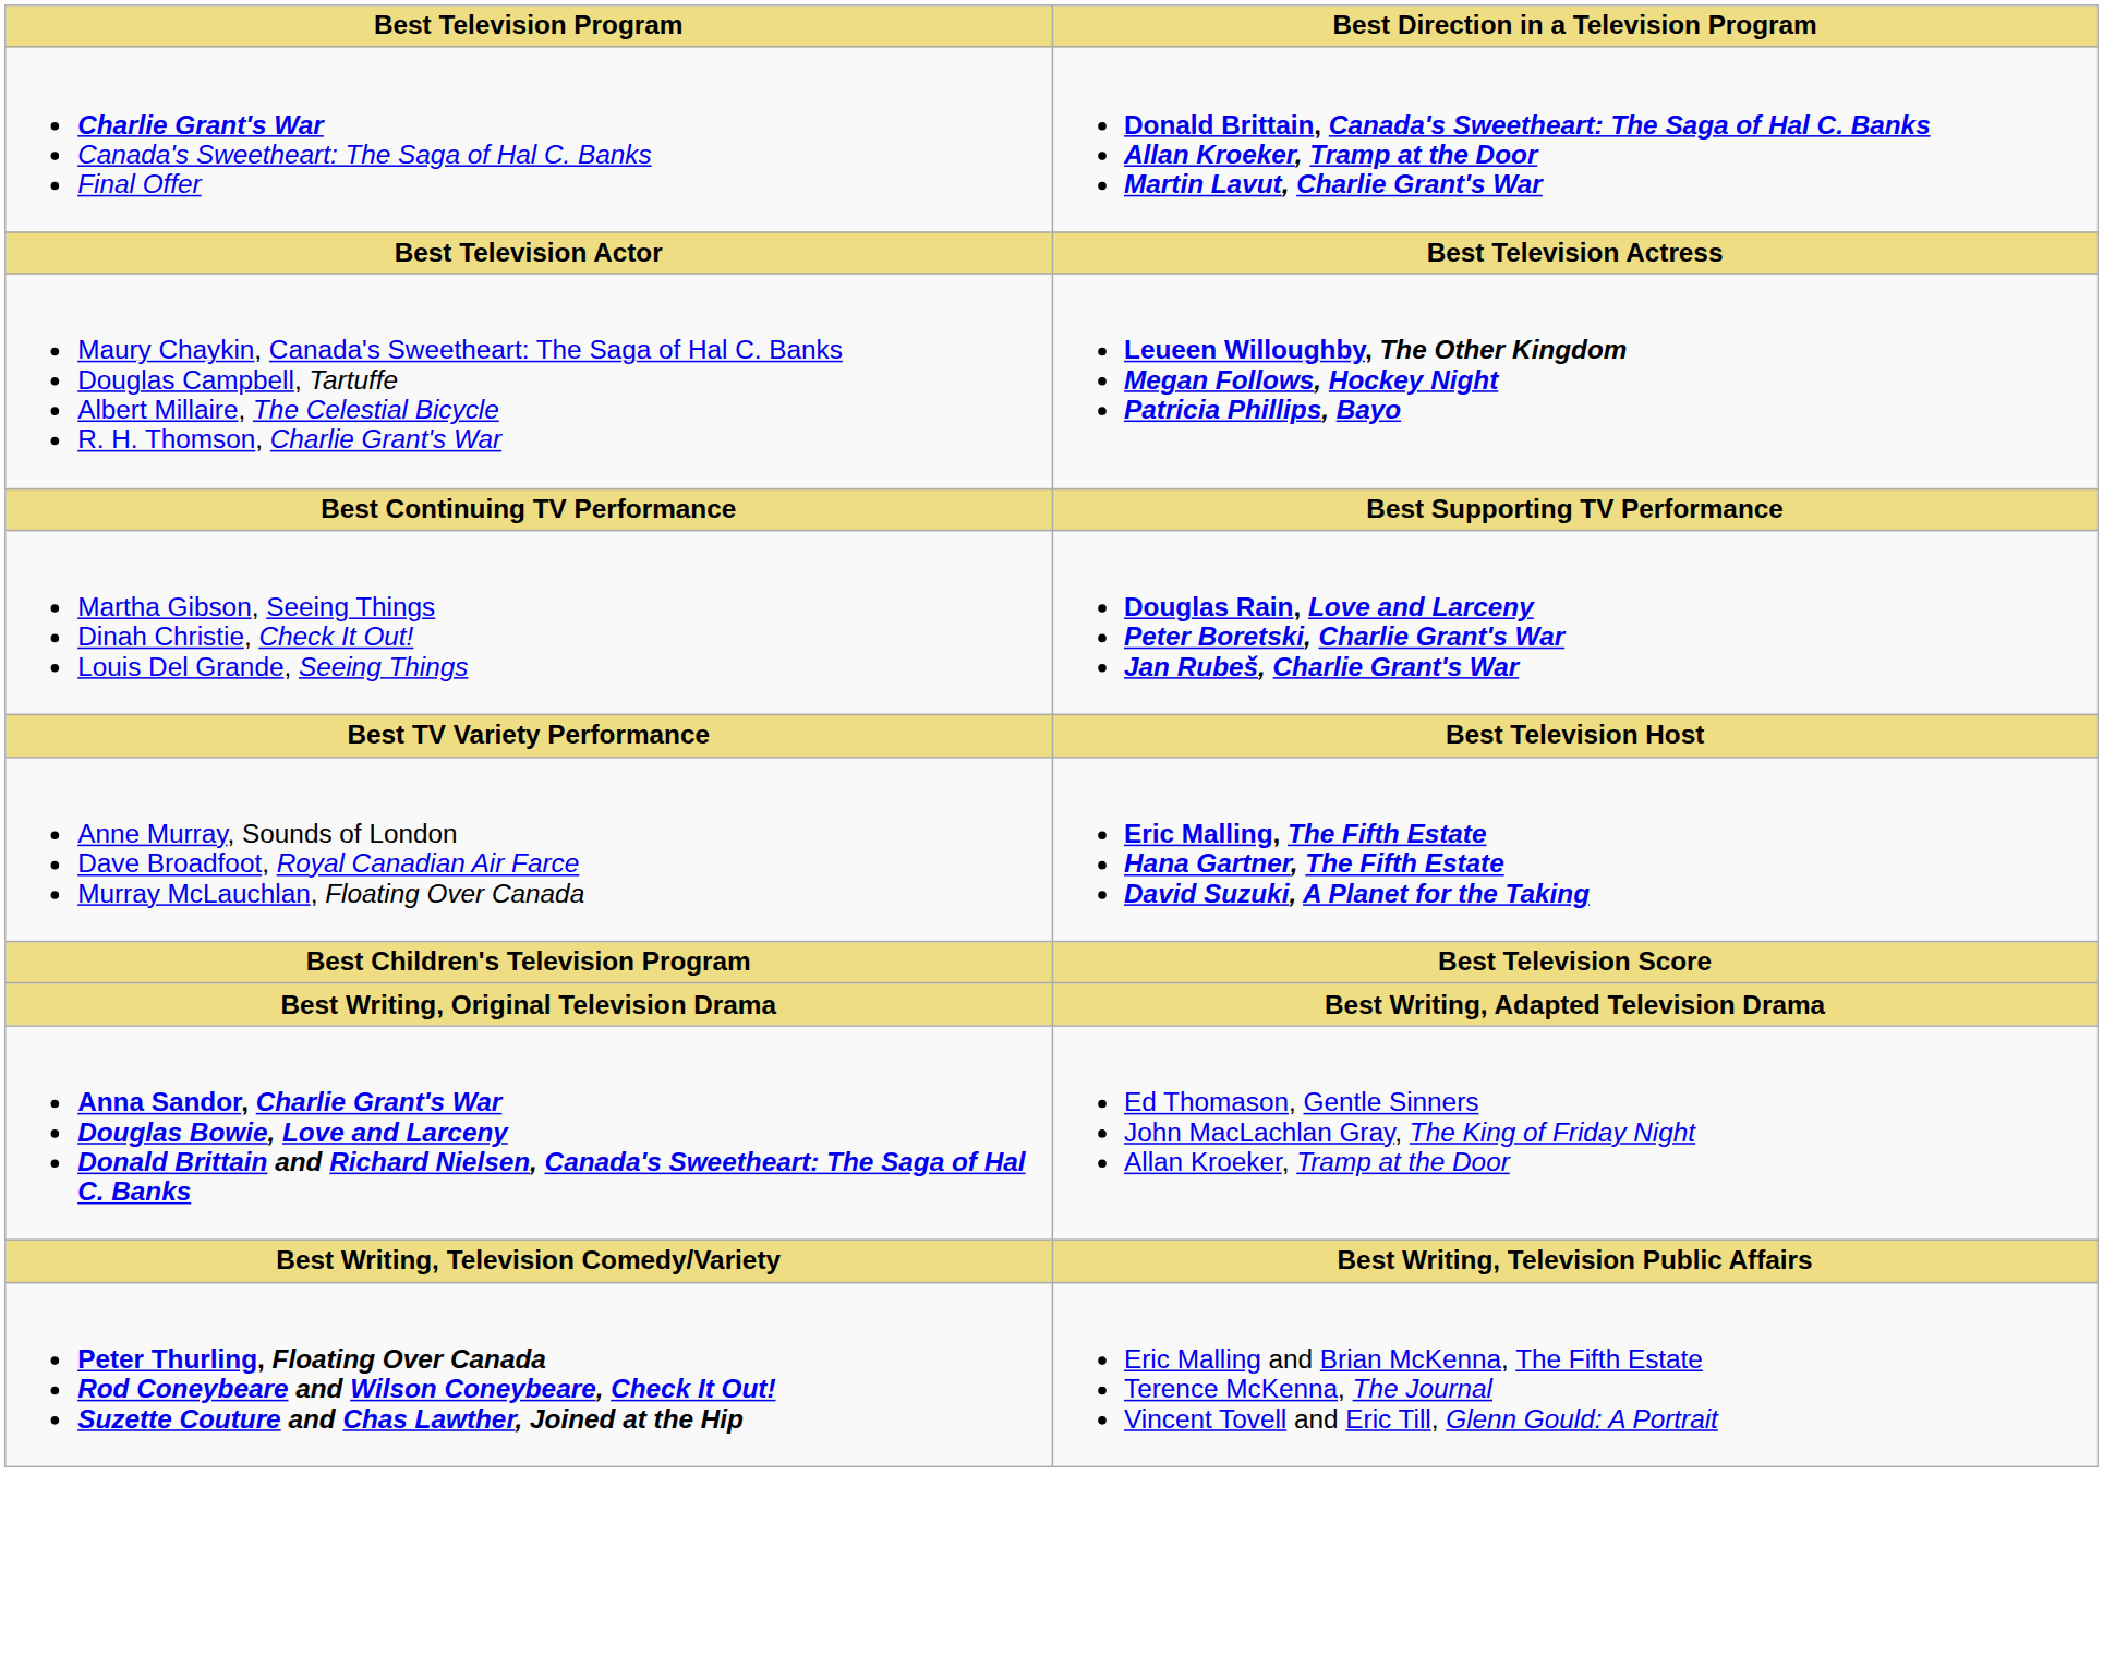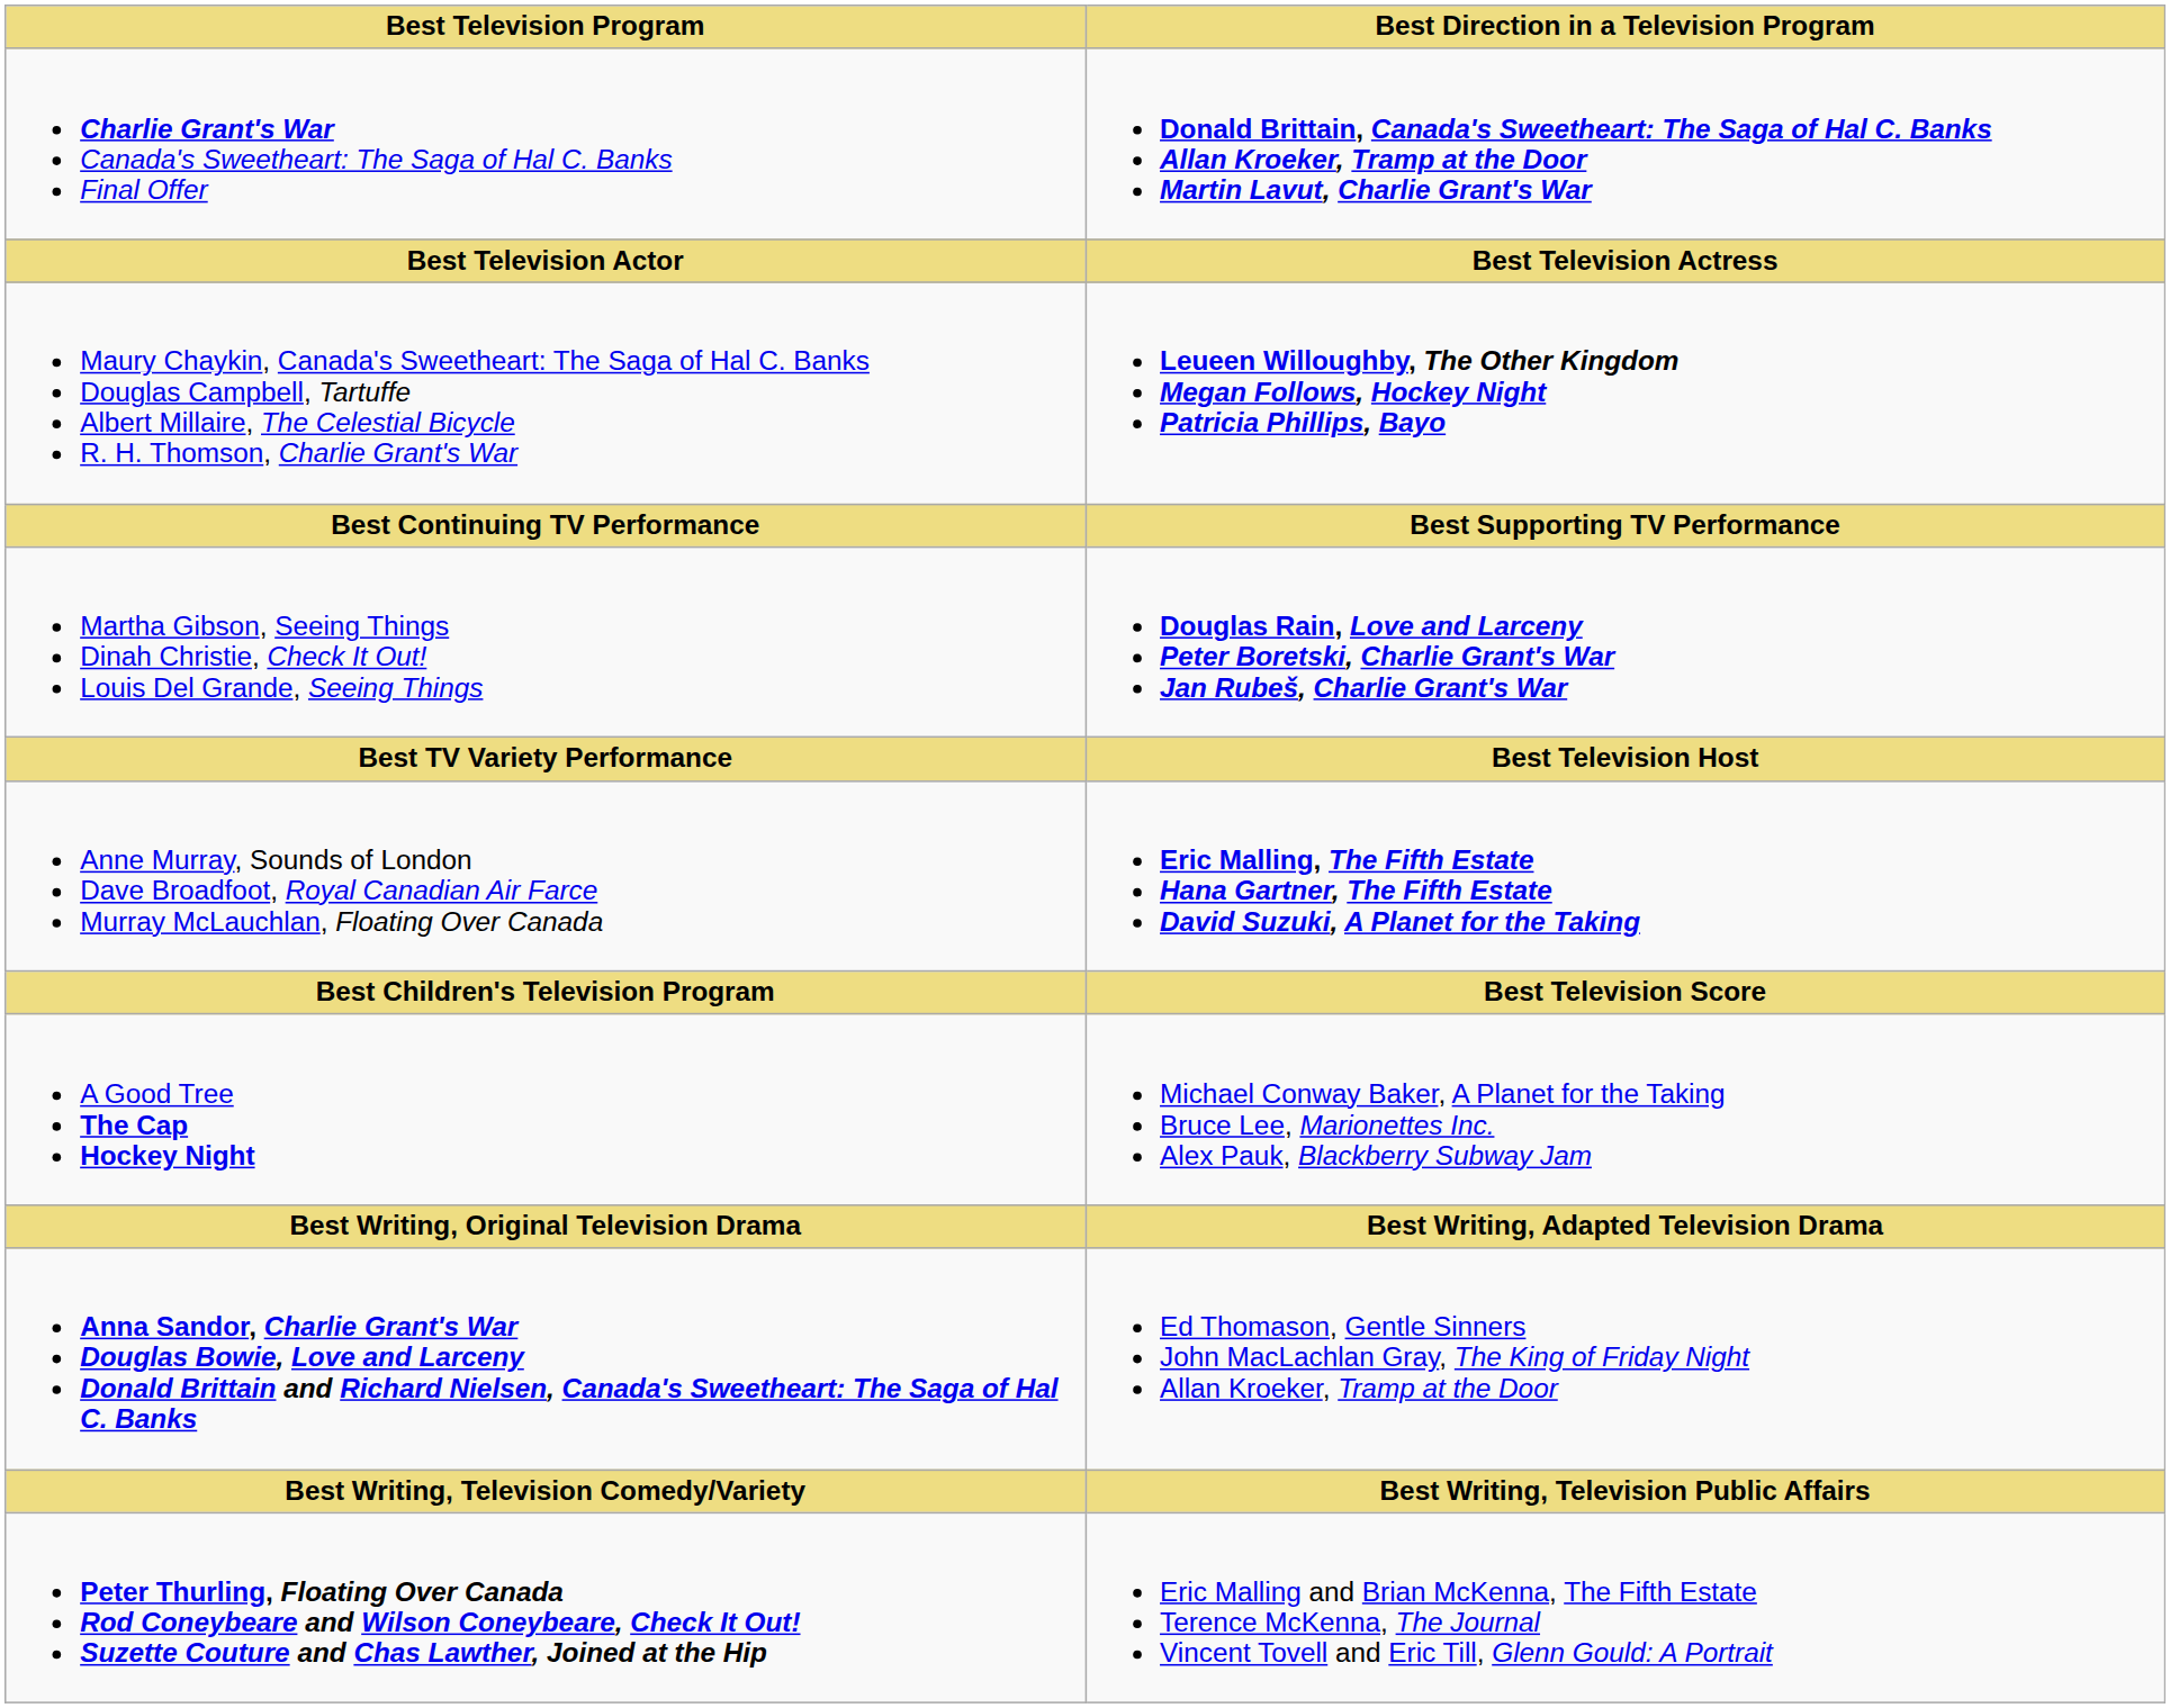+ row: A Good Tree The Cap Hockey Night | Michael Conway Baker, A Planet for the Taking Bruce Lee, Marionettes Inc. Alex Pauk, Blackberry Subway Jam
